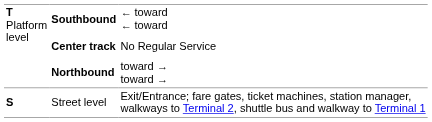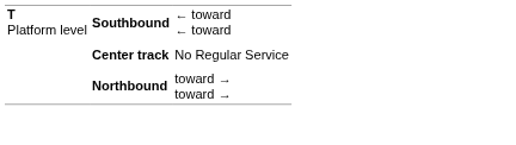- row: S | Street level | Exit/Entrance; fare gates, ticket machines, station manager, walkways to Terminal 2, shuttle bus and walkway to Terminal 1
